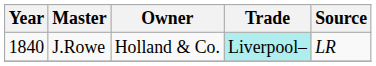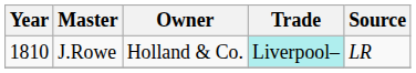J.Rowe | Year: 1840 -> 1810
